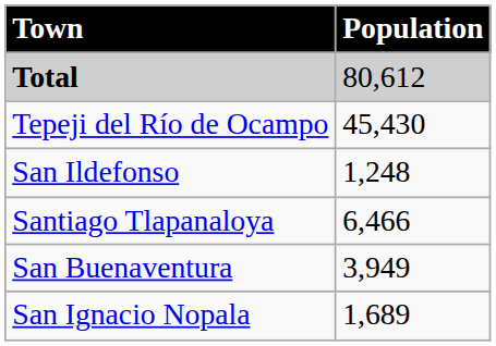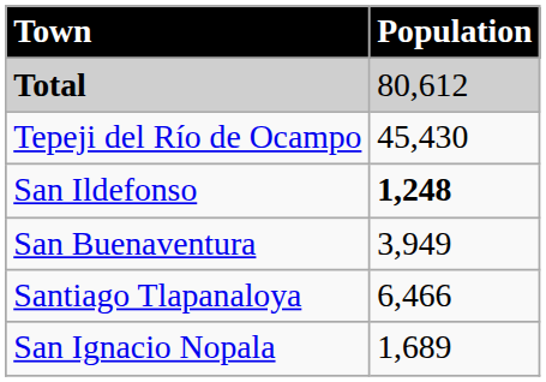San Ildefonso | Population: normal -> bold
rows swapped: San Buenaventura <-> Santiago Tlapanaloya
